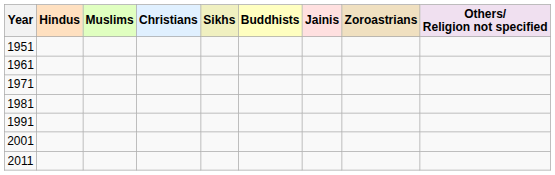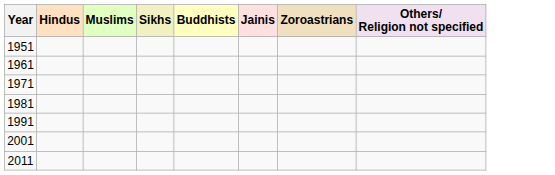- column: Christians
